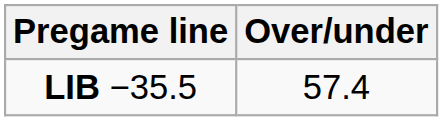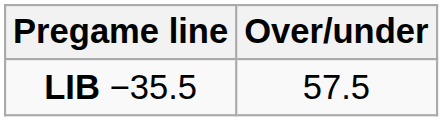LIB −35.5 | Over/under: 57.4 -> 57.5
